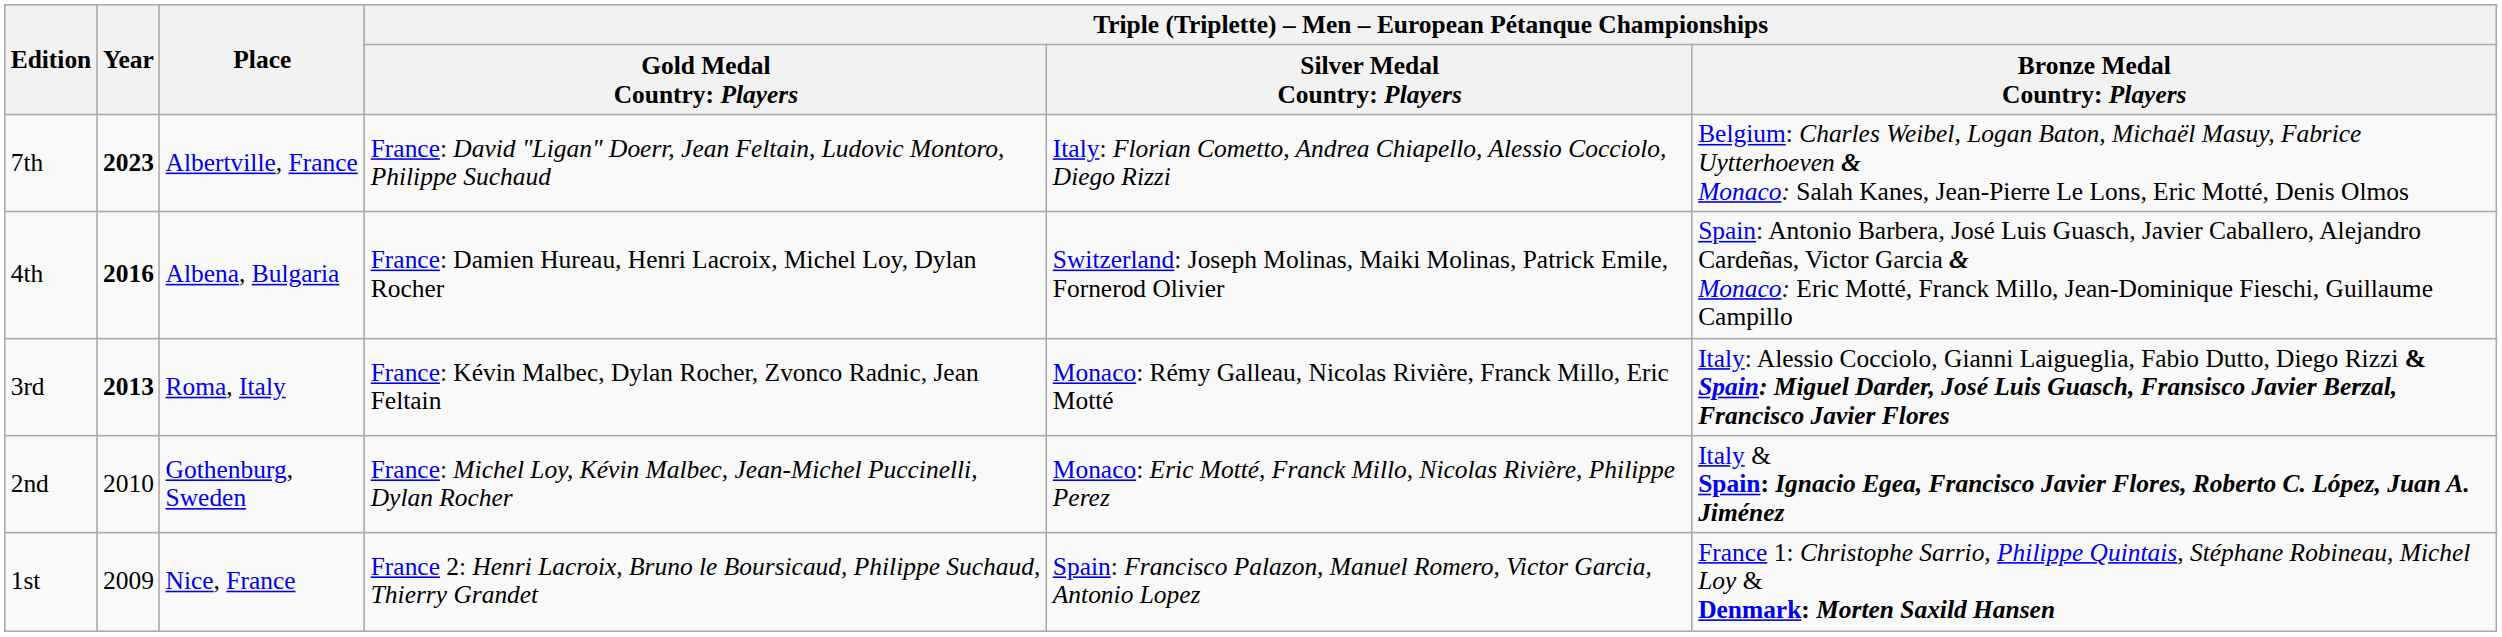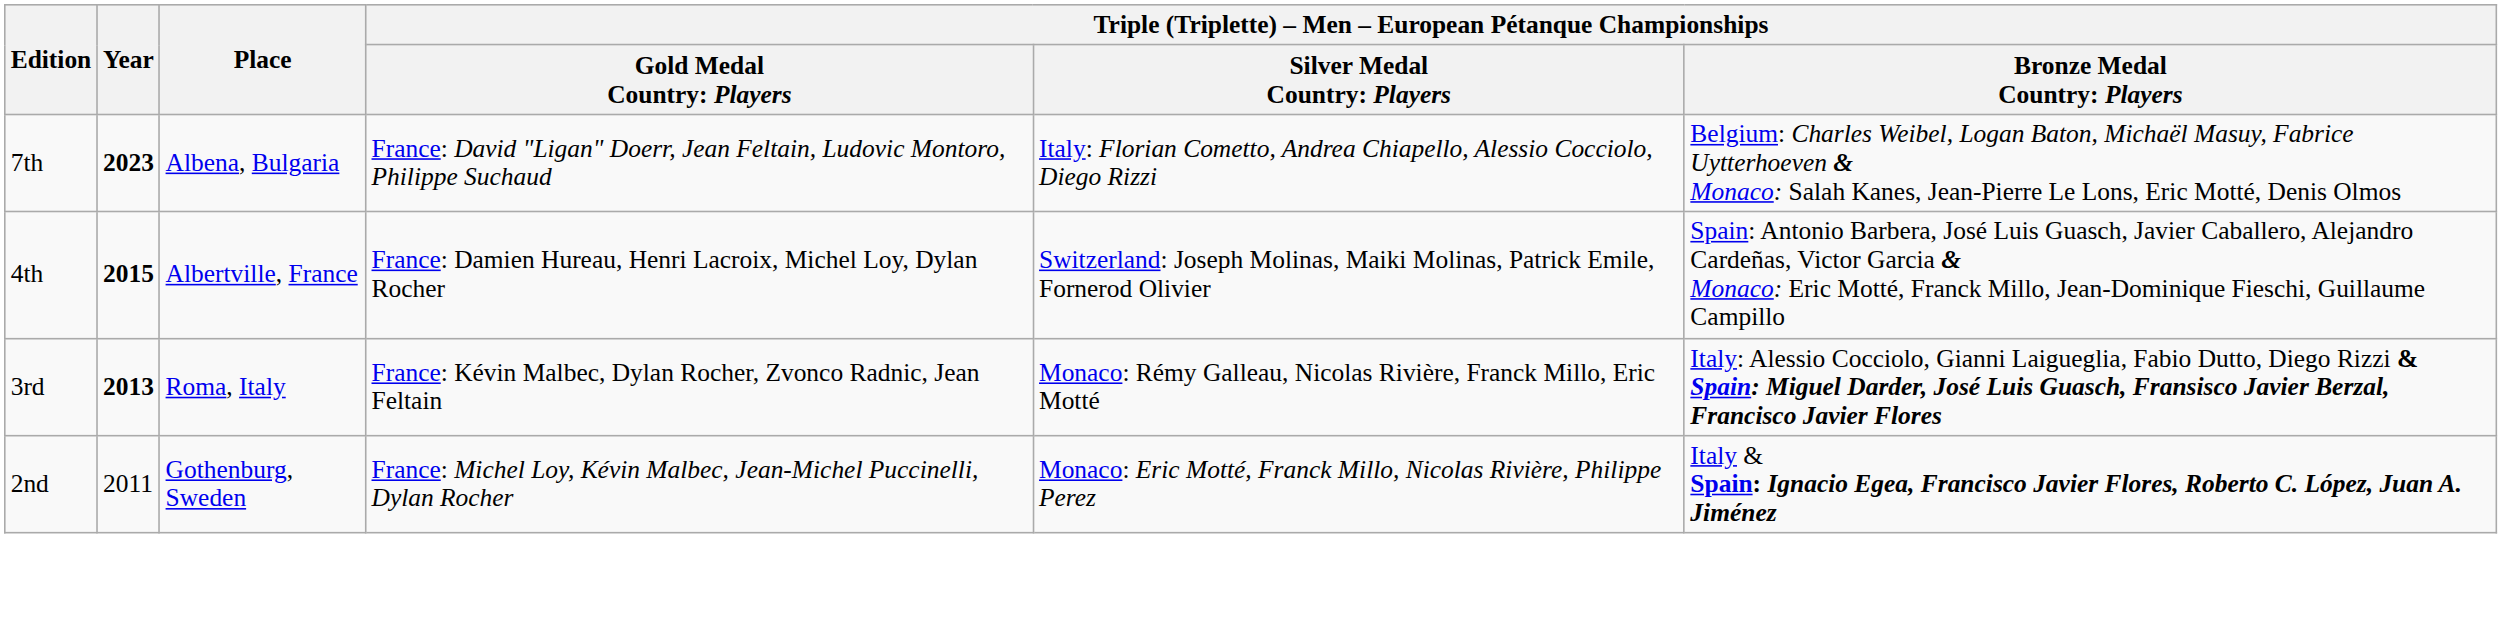7th | Place: Albertville, France -> Albena, Bulgaria
4th | Year: 2016 -> 2015
4th | Place: Albena, Bulgaria -> Albertville, France
2nd | Year: 2010 -> 2011
- row: 1st | 2009 | Nice, France | France 2: Henri Lacroix, Bruno le Boursicaud, Philippe Suchaud, Thierry Grandet | Spain: Francisco Palazon, Manuel Romero, Victor Garcia, Antonio Lopez | France 1: Christophe Sarrio, Philippe Quintais, Stéphane Robineau, Michel Loy & Denmark: Morten Saxild Hansen
